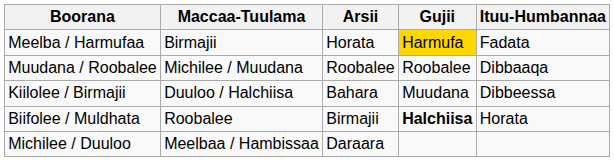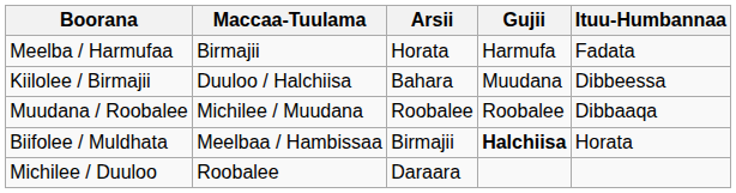Meelba / Harmufaa | Gujii: gold background -> no background
rows swapped: Muudana / Roobalee <-> Kiilolee / Birmajii
Biifolee / Muldhata | Maccaa-Tuulama: Roobalee -> Meelbaa / Hambissaa
Michilee / Duuloo | Maccaa-Tuulama: Meelbaa / Hambissaa -> Roobalee
